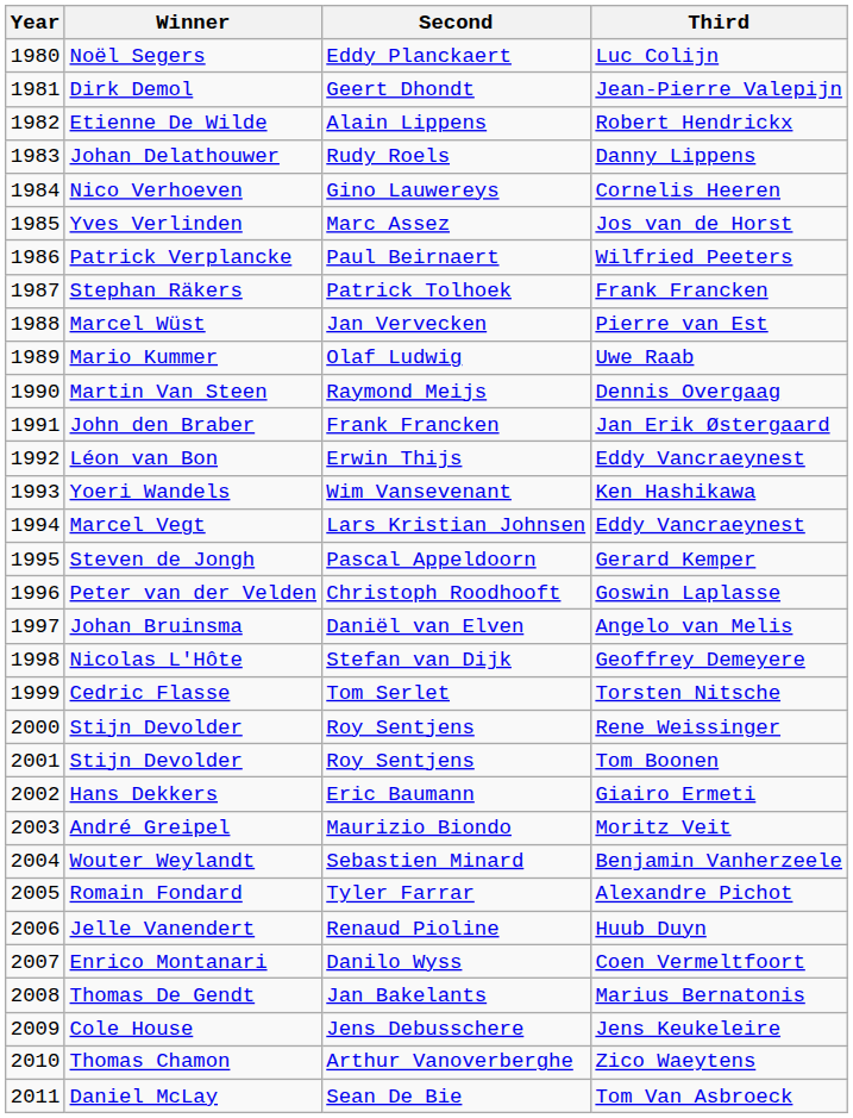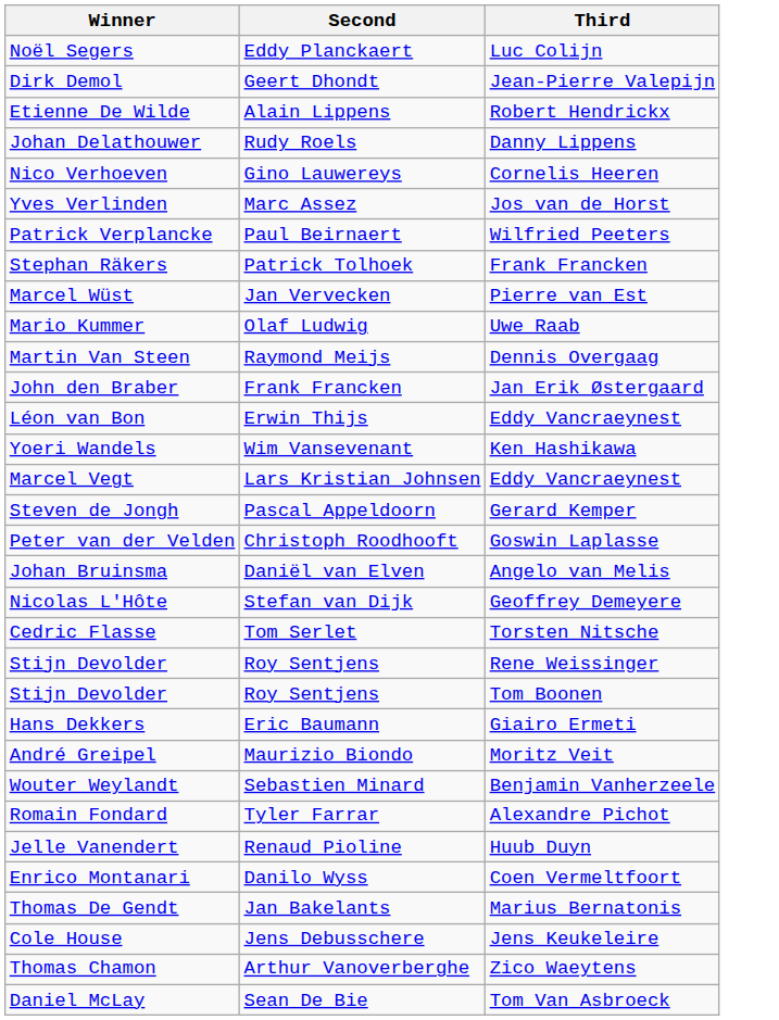- column: Year | 1980 | 1981 | 1982 | 1983 | 1984 | 1985 | 1986 | 1987 | 1988 | 1989 | 1990 | 1991 | 1992 | 1993 | 1994 | 1995 | 1996 | 1997 | 1998 | 1999 | 2000 | 2001 | 2002 | 2003 | 2004 | 2005 | 2006 | 2007 | 2008 | 2009 | 2010 | 2011
